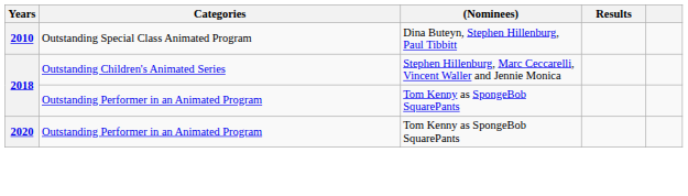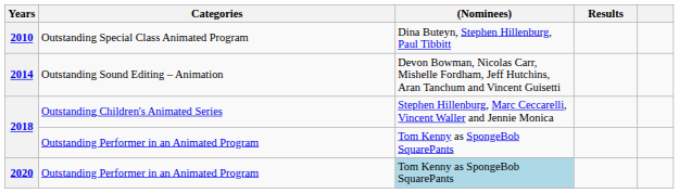+ row: 2014 | Outstanding Sound Editing – Animation | Devon Bowman, Nicolas Carr, Mishelle Fordham, Jeff Hutchins, Aran Tanchum and Vincent Guisetti
2020 | (Nominees): no background -> lightblue background
